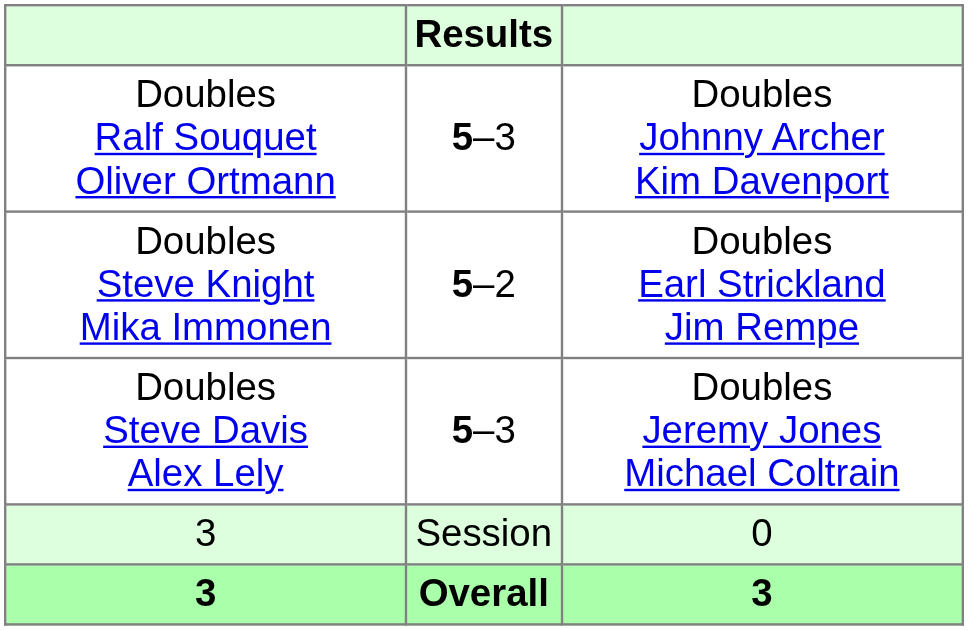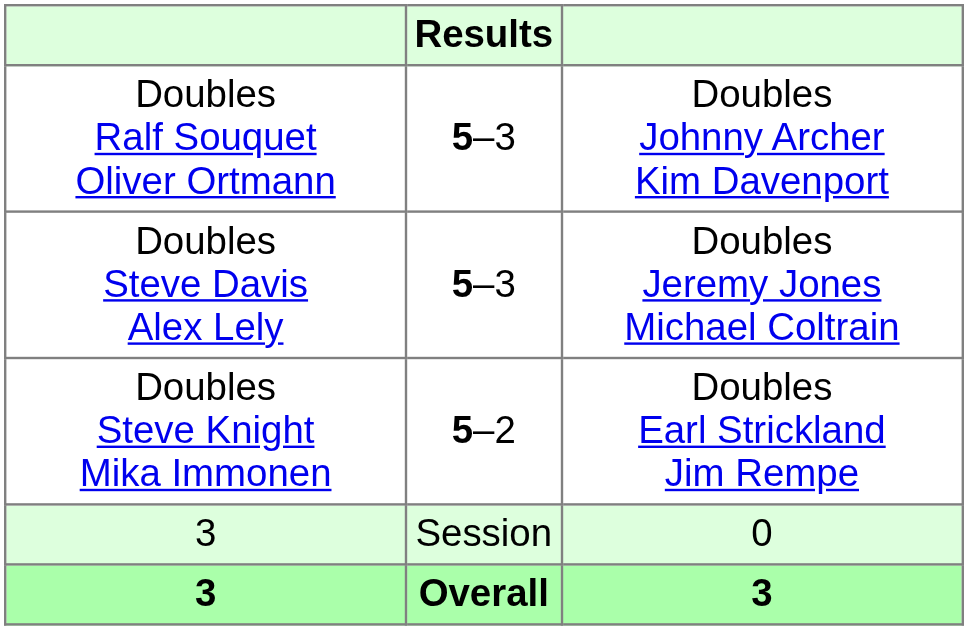rows swapped: Doubles Steve Knight Mika Immonen <-> Doubles Steve Davis Alex Lely
